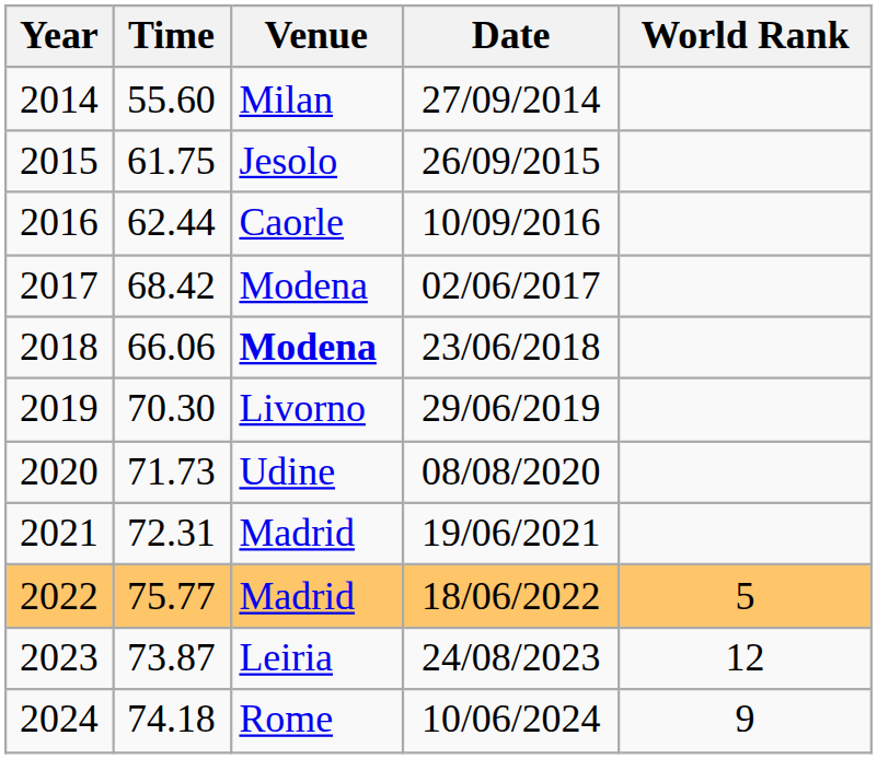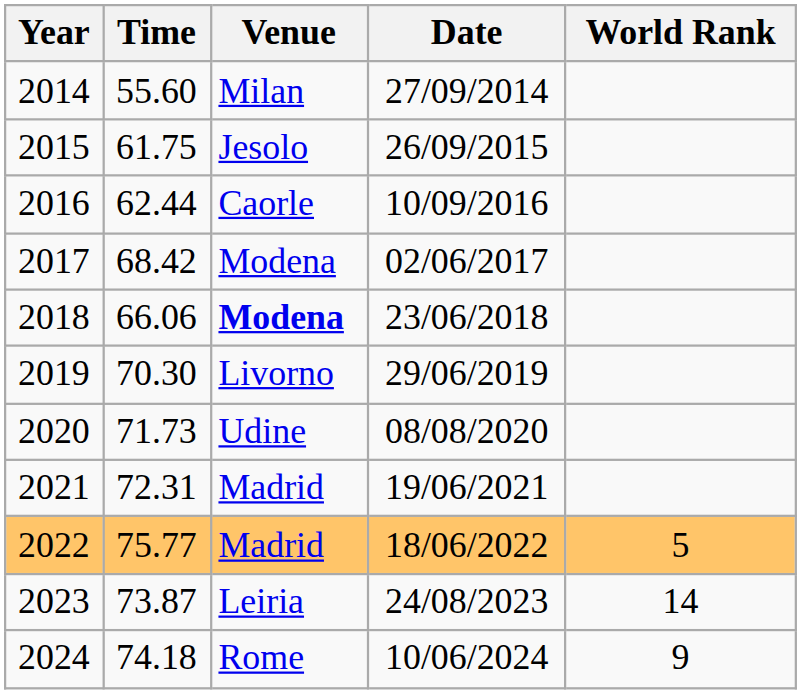2023 | World Rank: 12 -> 14
